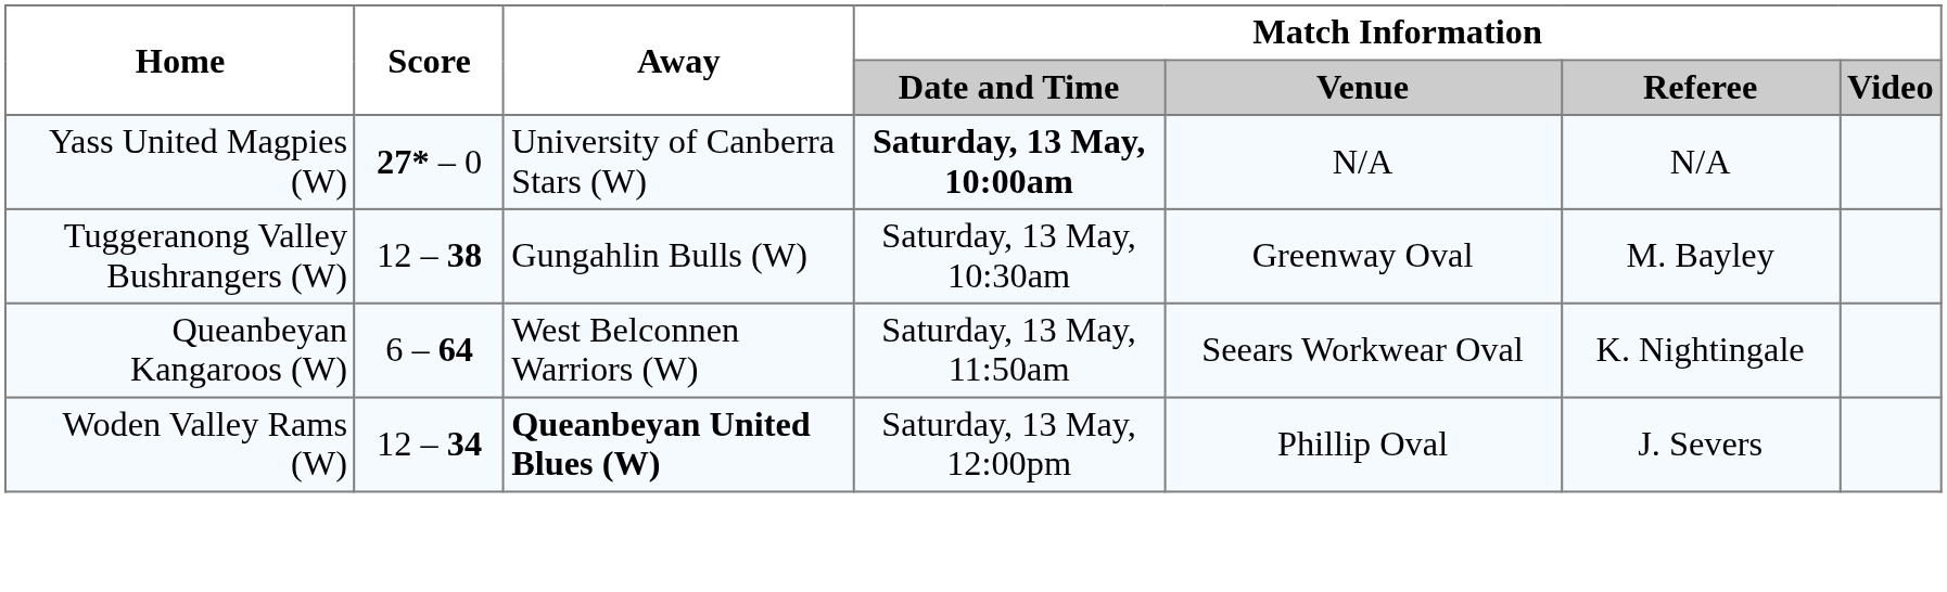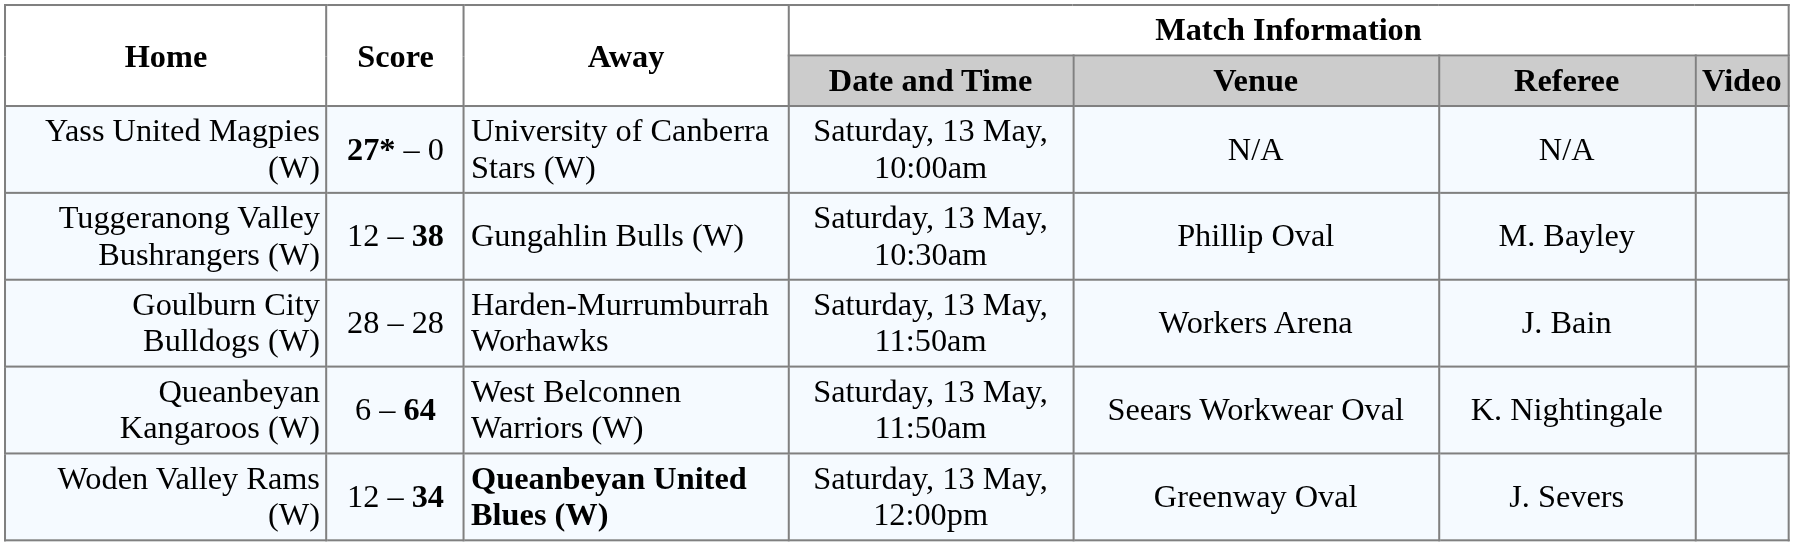Yass United Magpies (W) | Match Information / Date and Time: bold -> normal
Tuggeranong Valley Bushrangers (W) | Match Information / Venue: Greenway Oval -> Phillip Oval
+ row: Goulburn City Bulldogs (W) | 28 – 28 | Harden-Murrumburrah Worhawks | Saturday, 13 May, 11:50am | Workers Arena | J. Bain
Woden Valley Rams (W) | Match Information / Venue: Phillip Oval -> Greenway Oval
